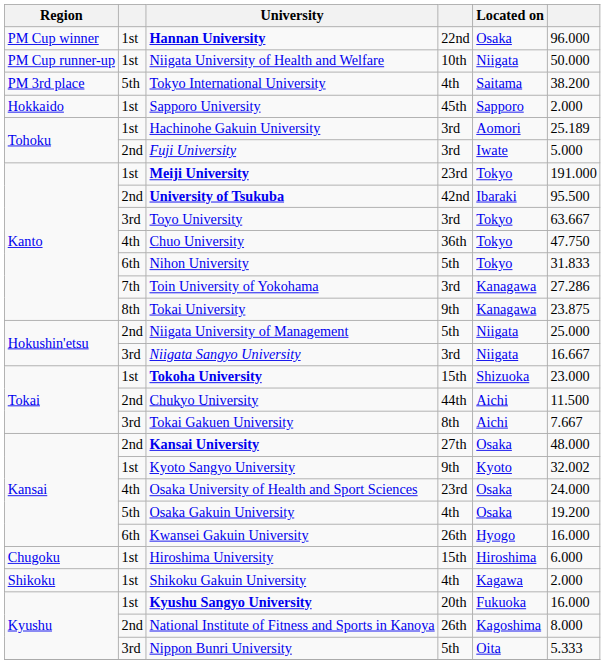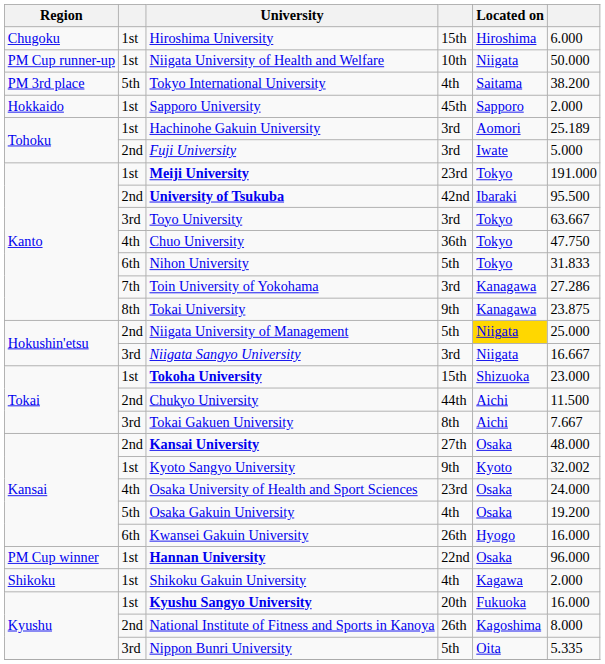rows swapped: Hannan University <-> Hiroshima University
Niigata University of Management | Located on: no background -> gold background
Nippon Bunri University | column 6: 5.333 -> 5.335
